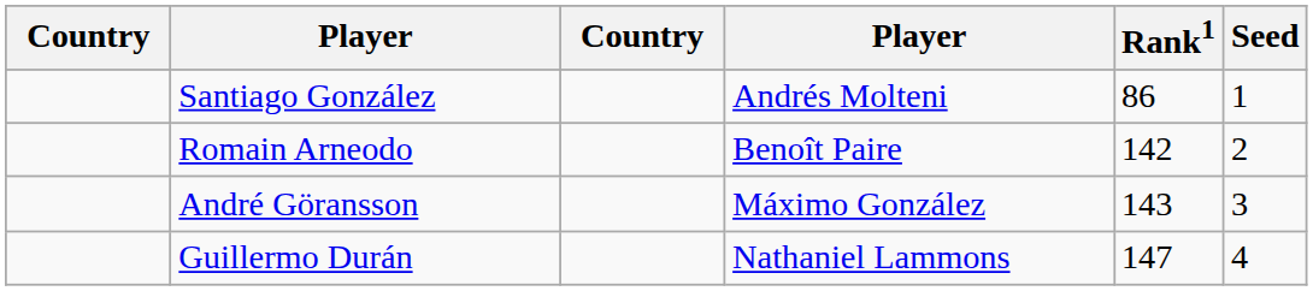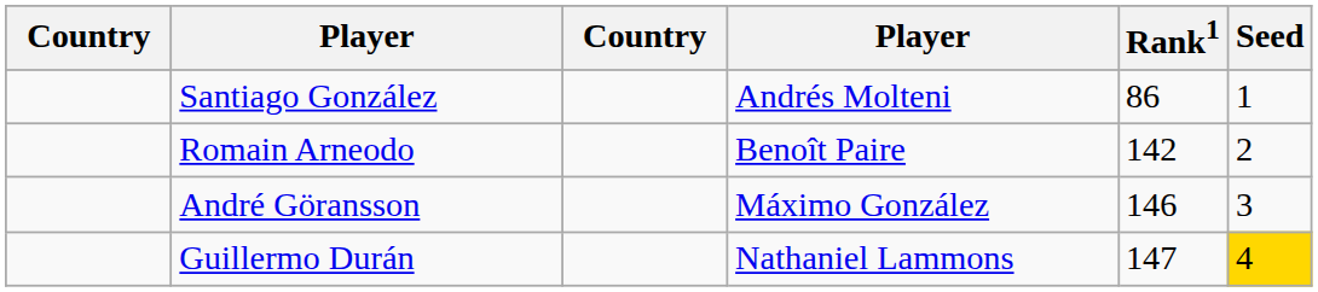André Göransson | Rank1: 143 -> 146
Guillermo Durán | Seed: no background -> gold background
